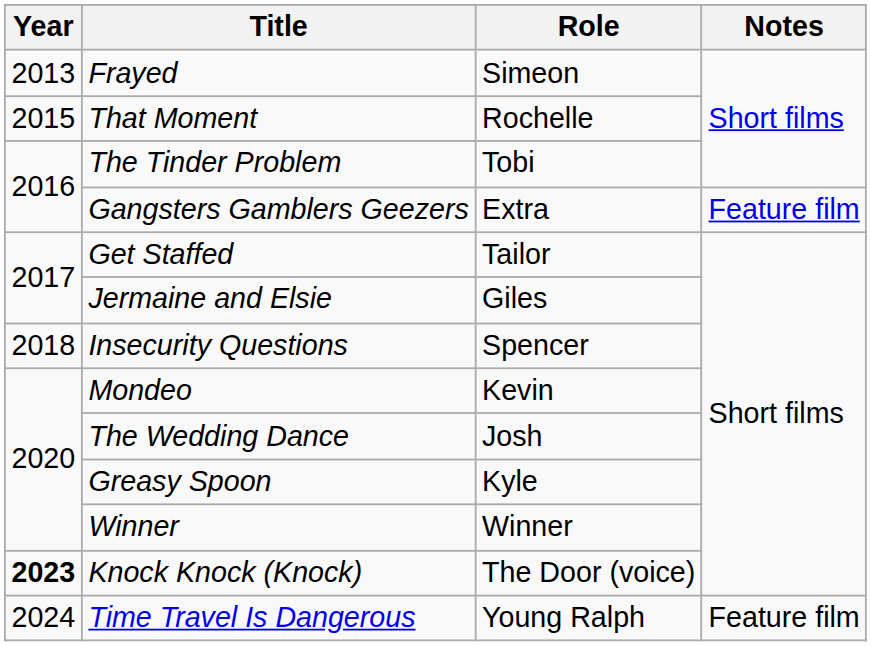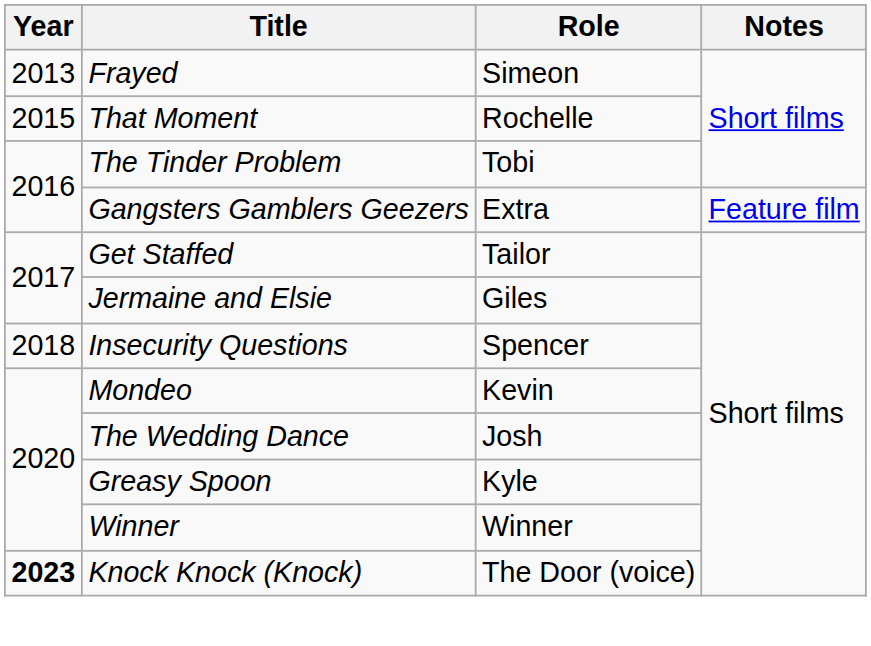- row: 2024 | Time Travel Is Dangerous | Young Ralph | Feature film
